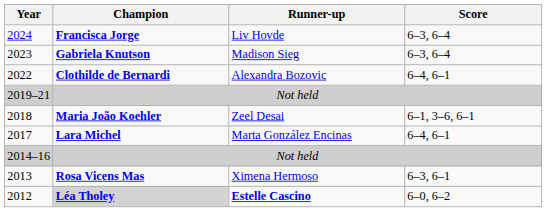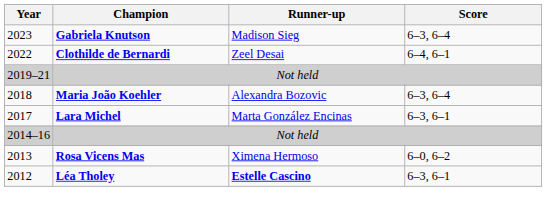- row: 2024 | Francisca Jorge | Liv Hovde | 6–3, 6–4
2022 | Runner-up: Alexandra Bozovic -> Zeel Desai
2018 | Runner-up: Zeel Desai -> Alexandra Bozovic
2018 | Score: 6–1, 3–6, 6–1 -> 6–3, 6–4
2017 | Score: 6–4, 6–1 -> 6–3, 6–1
2013 | Score: 6–3, 6–1 -> 6–0, 6–2
2012 | Champion: lightgrey background -> no background
2012 | Score: 6–0, 6–2 -> 6–3, 6–1
